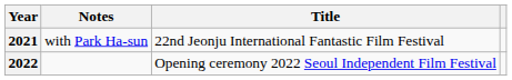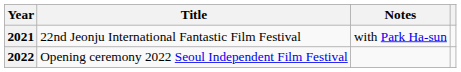columns swapped: Title <-> Notes
